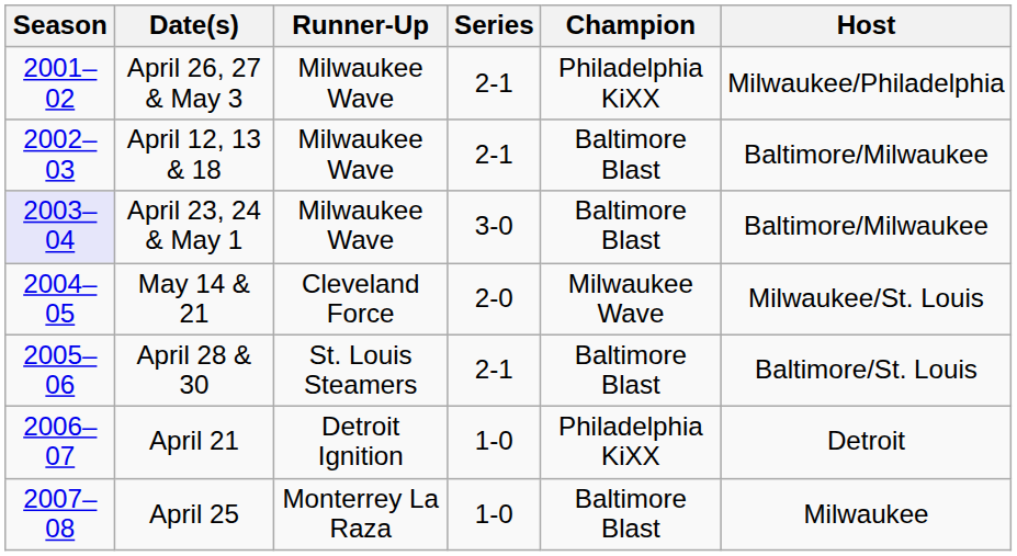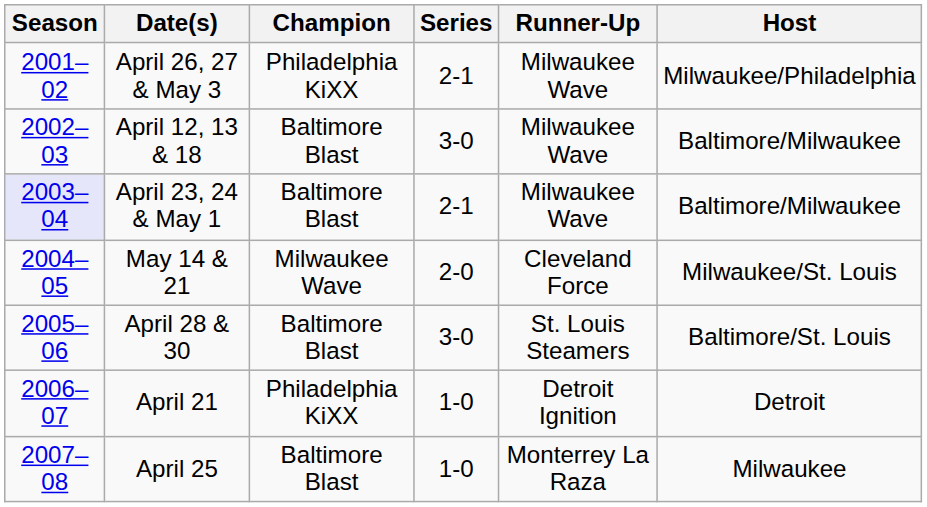columns swapped: Champion <-> Runner-Up
April 12, 13 & 18 | Series: 2-1 -> 3-0
April 23, 24 & May 1 | Series: 3-0 -> 2-1
April 28 & 30 | Series: 2-1 -> 3-0
